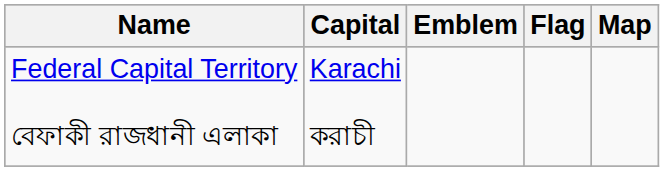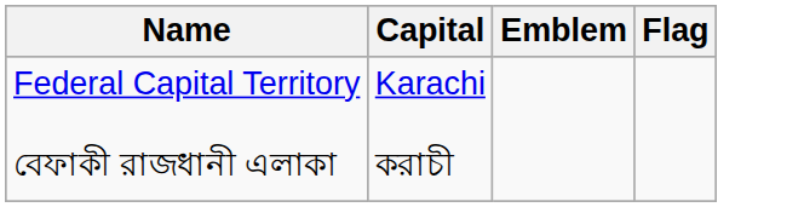- column: Map
